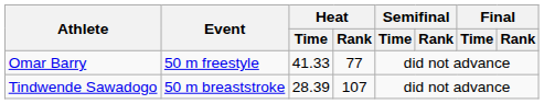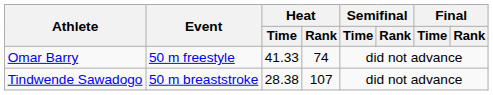Omar Barry | Heat / Rank: 77 -> 74
Tindwende Sawadogo | Heat / Time: 28.39 -> 28.38
